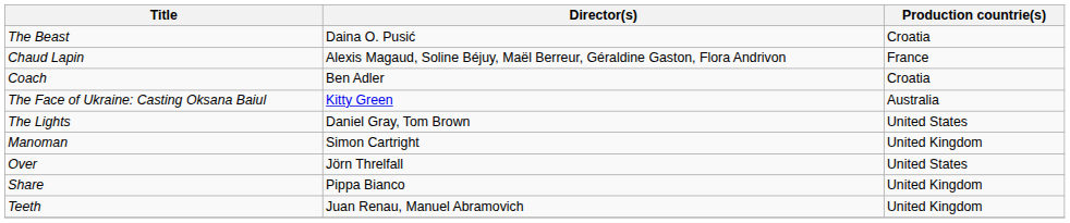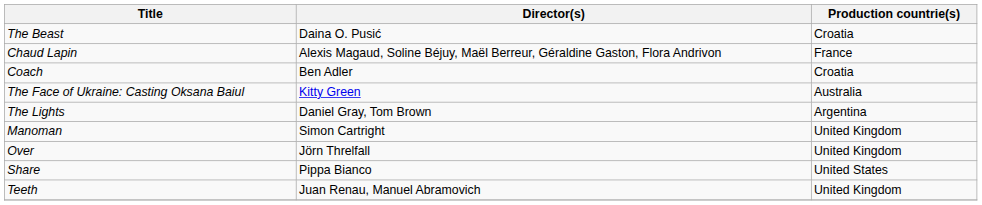The Lights | Production countrie(s): United States -> Argentina
Over | Production countrie(s): United States -> United Kingdom
Share | Production countrie(s): United Kingdom -> United States
